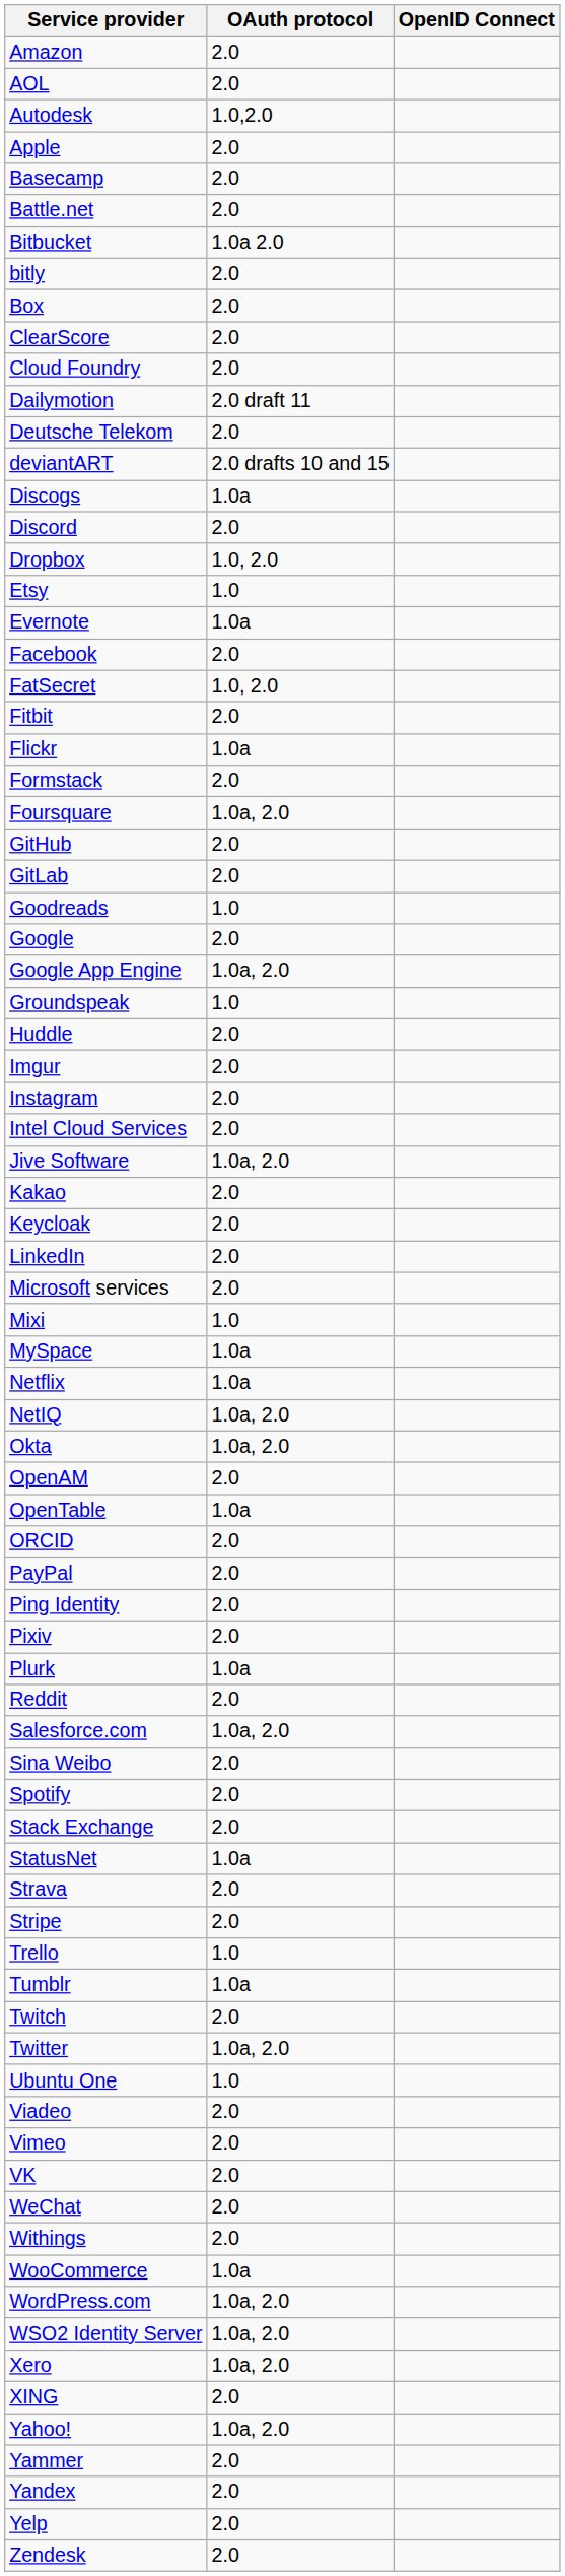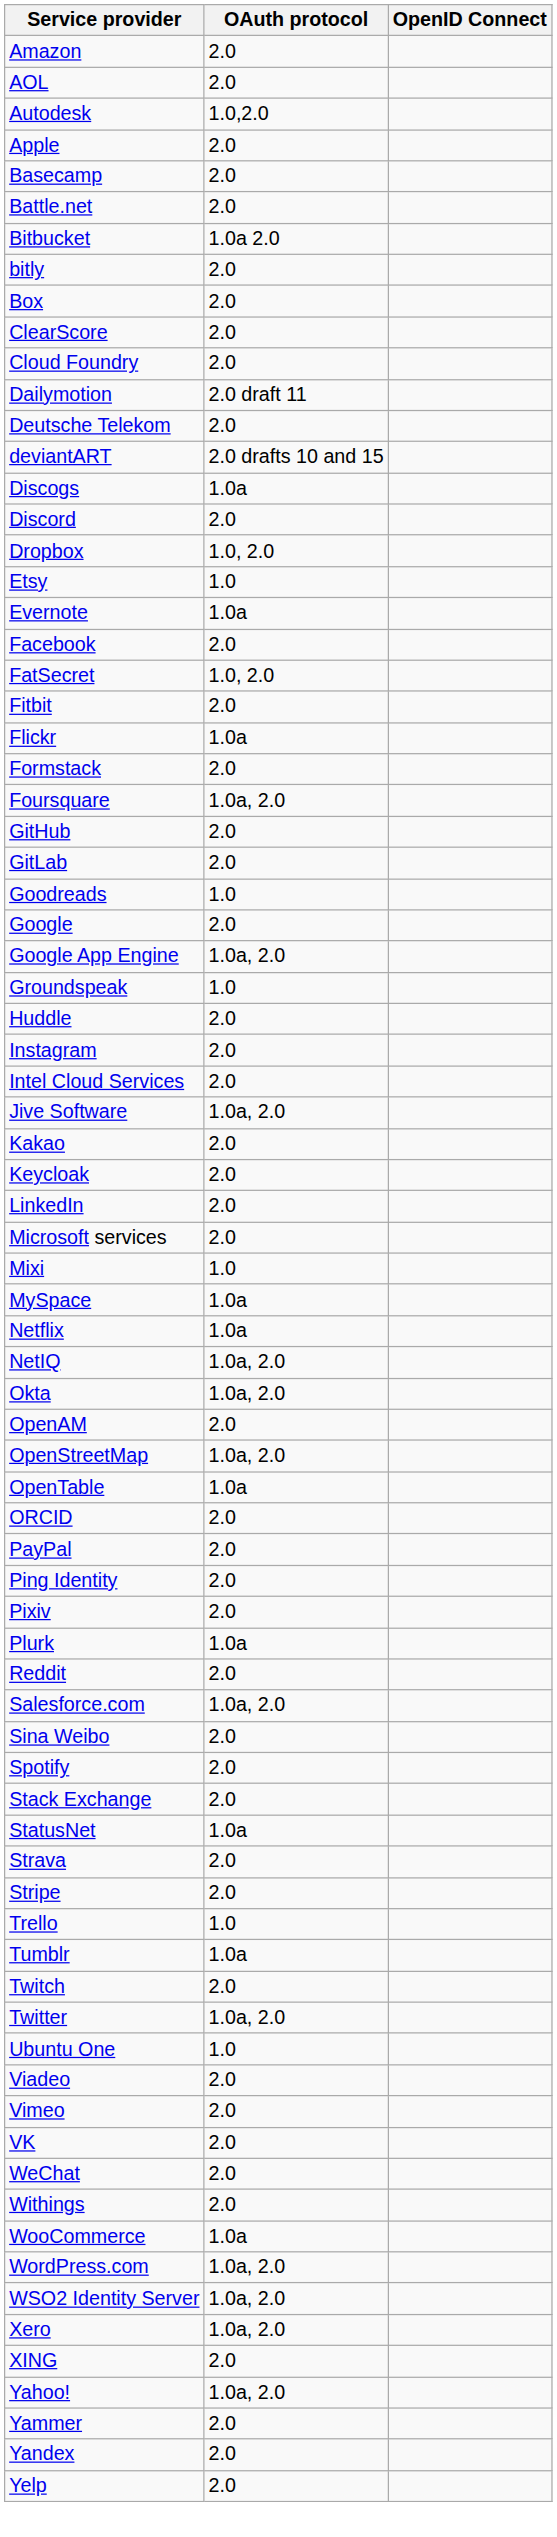- row: Imgur | 2.0
+ row: OpenStreetMap | 1.0a, 2.0
- row: Zendesk | 2.0
